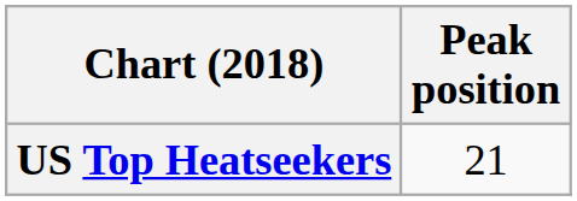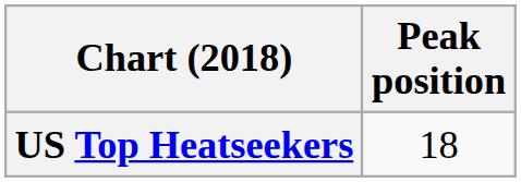US Top Heatseekers | Peak position: 21 -> 18
